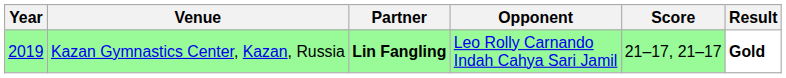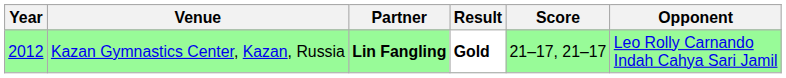columns swapped: Opponent <-> Result
Kazan Gymnastics Center, Kazan, Russia | Year: 2019 -> 2012
